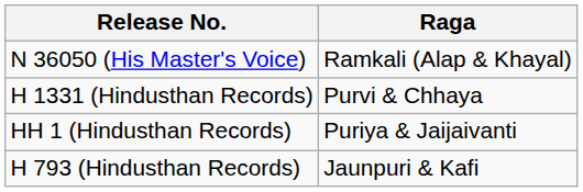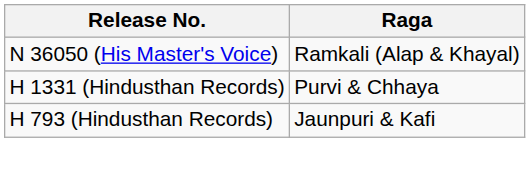- row: HH 1 (Hindusthan Records) | Puriya & Jaijaivanti
